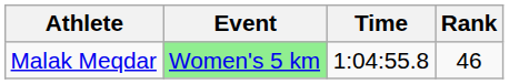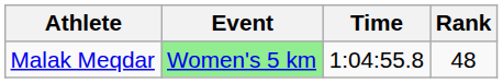Malak Meqdar | Rank: 46 -> 48
